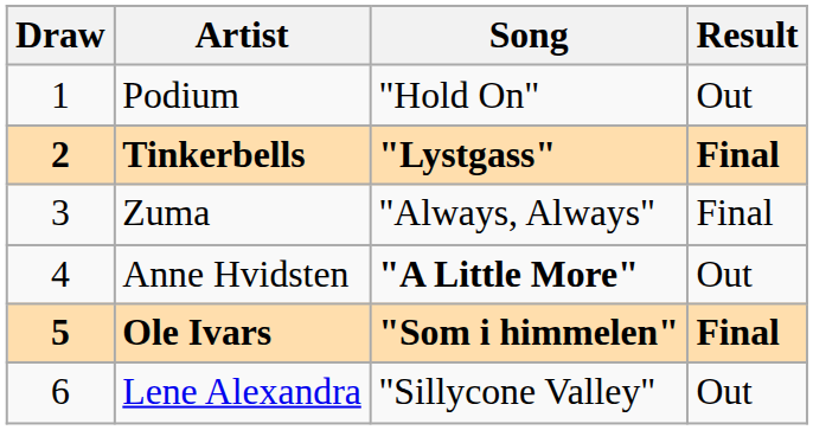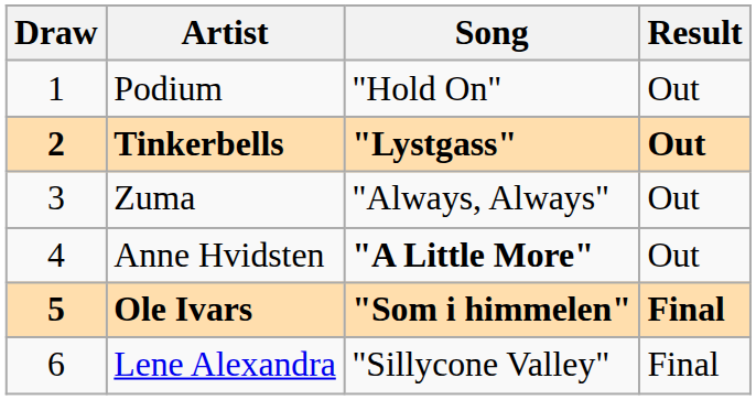Tinkerbells | Result: Final -> Out
Zuma | Result: Final -> Out
Lene Alexandra | Result: Out -> Final
